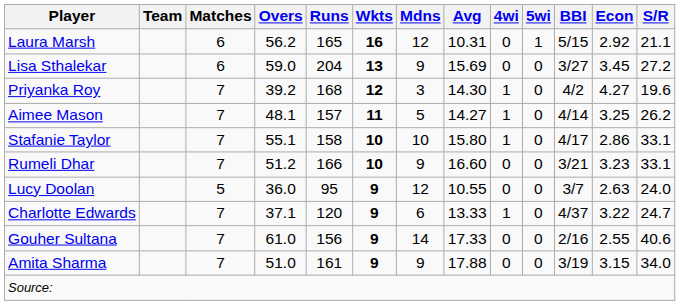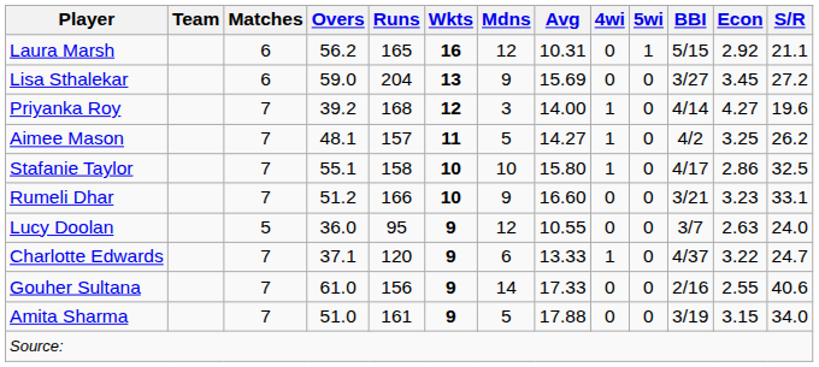Priyanka Roy | Avg: 14.30 -> 14.00
Priyanka Roy | BBI: 4/2 -> 4/14
Aimee Mason | BBI: 4/14 -> 4/2
Stafanie Taylor | S/R: 33.1 -> 32.5
Amita Sharma | Mdns: 9 -> 5
